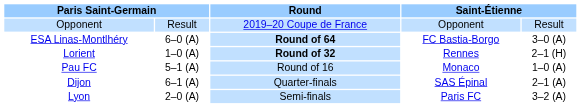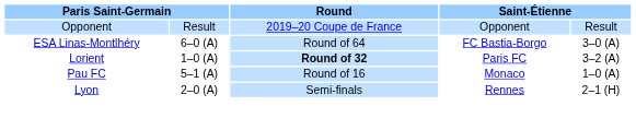ESA Linas-Montlhéry | Round: bold -> normal
Lorient | column 4: Rennes -> Paris FC
Lorient | column 5: 2–1 (H) -> 3–2 (A)
- row: Dijon | 6–1 (A) | Quarter-finals | SAS Épinal | 2–1 (A)
Lyon | column 4: Paris FC -> Rennes
Lyon | column 5: 3–2 (A) -> 2–1 (H)
